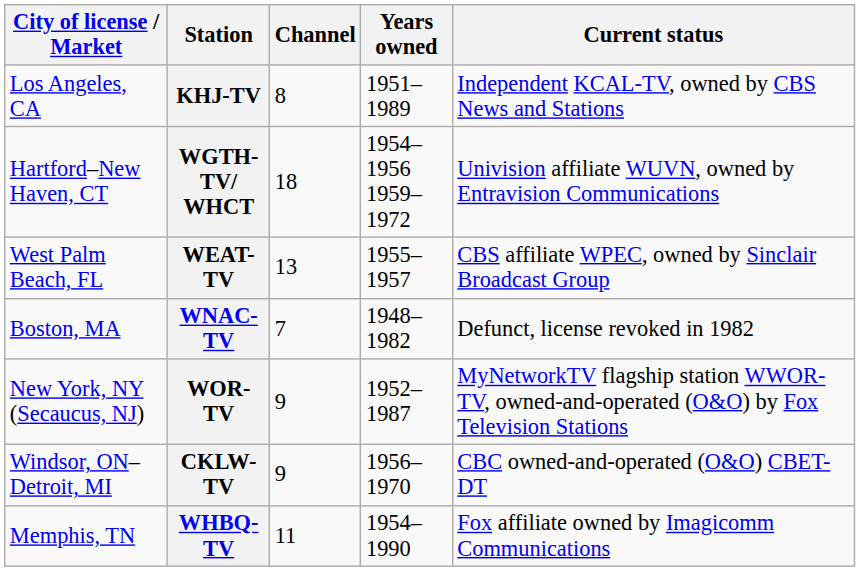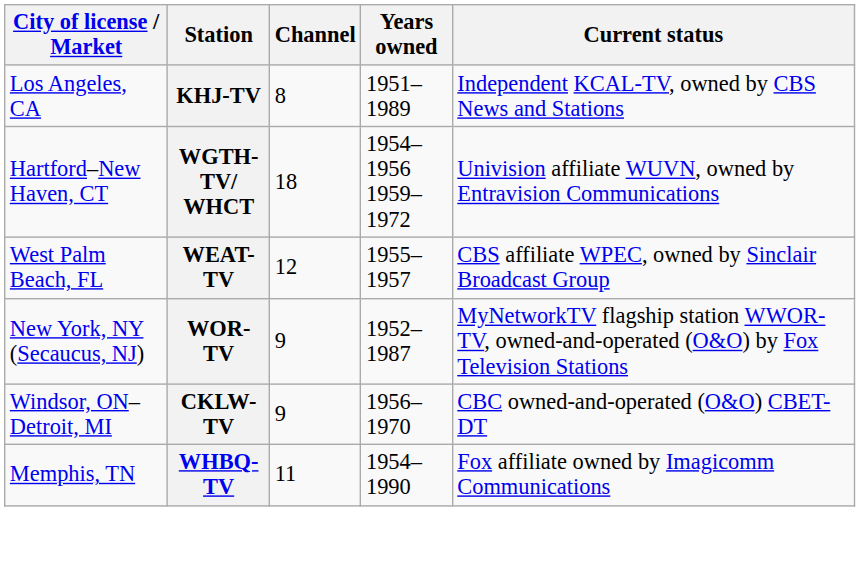WEAT-TV | Channel: 13 -> 12
- row: Boston, MA | WNAC-TV | 7 | 1948–1982 | Defunct, license revoked in 1982
